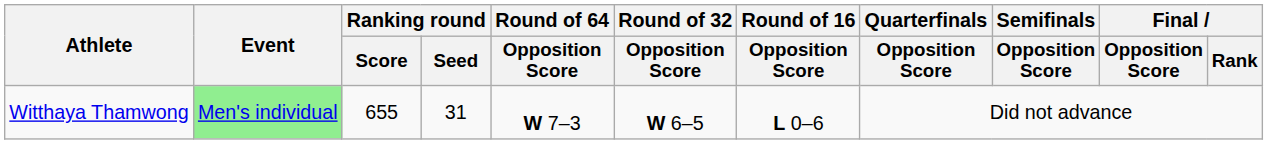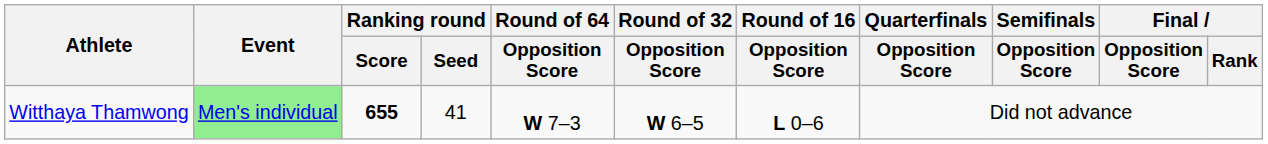Witthaya Thamwong | Ranking round / Score: normal -> bold
Witthaya Thamwong | Ranking round / Seed: 31 -> 41
